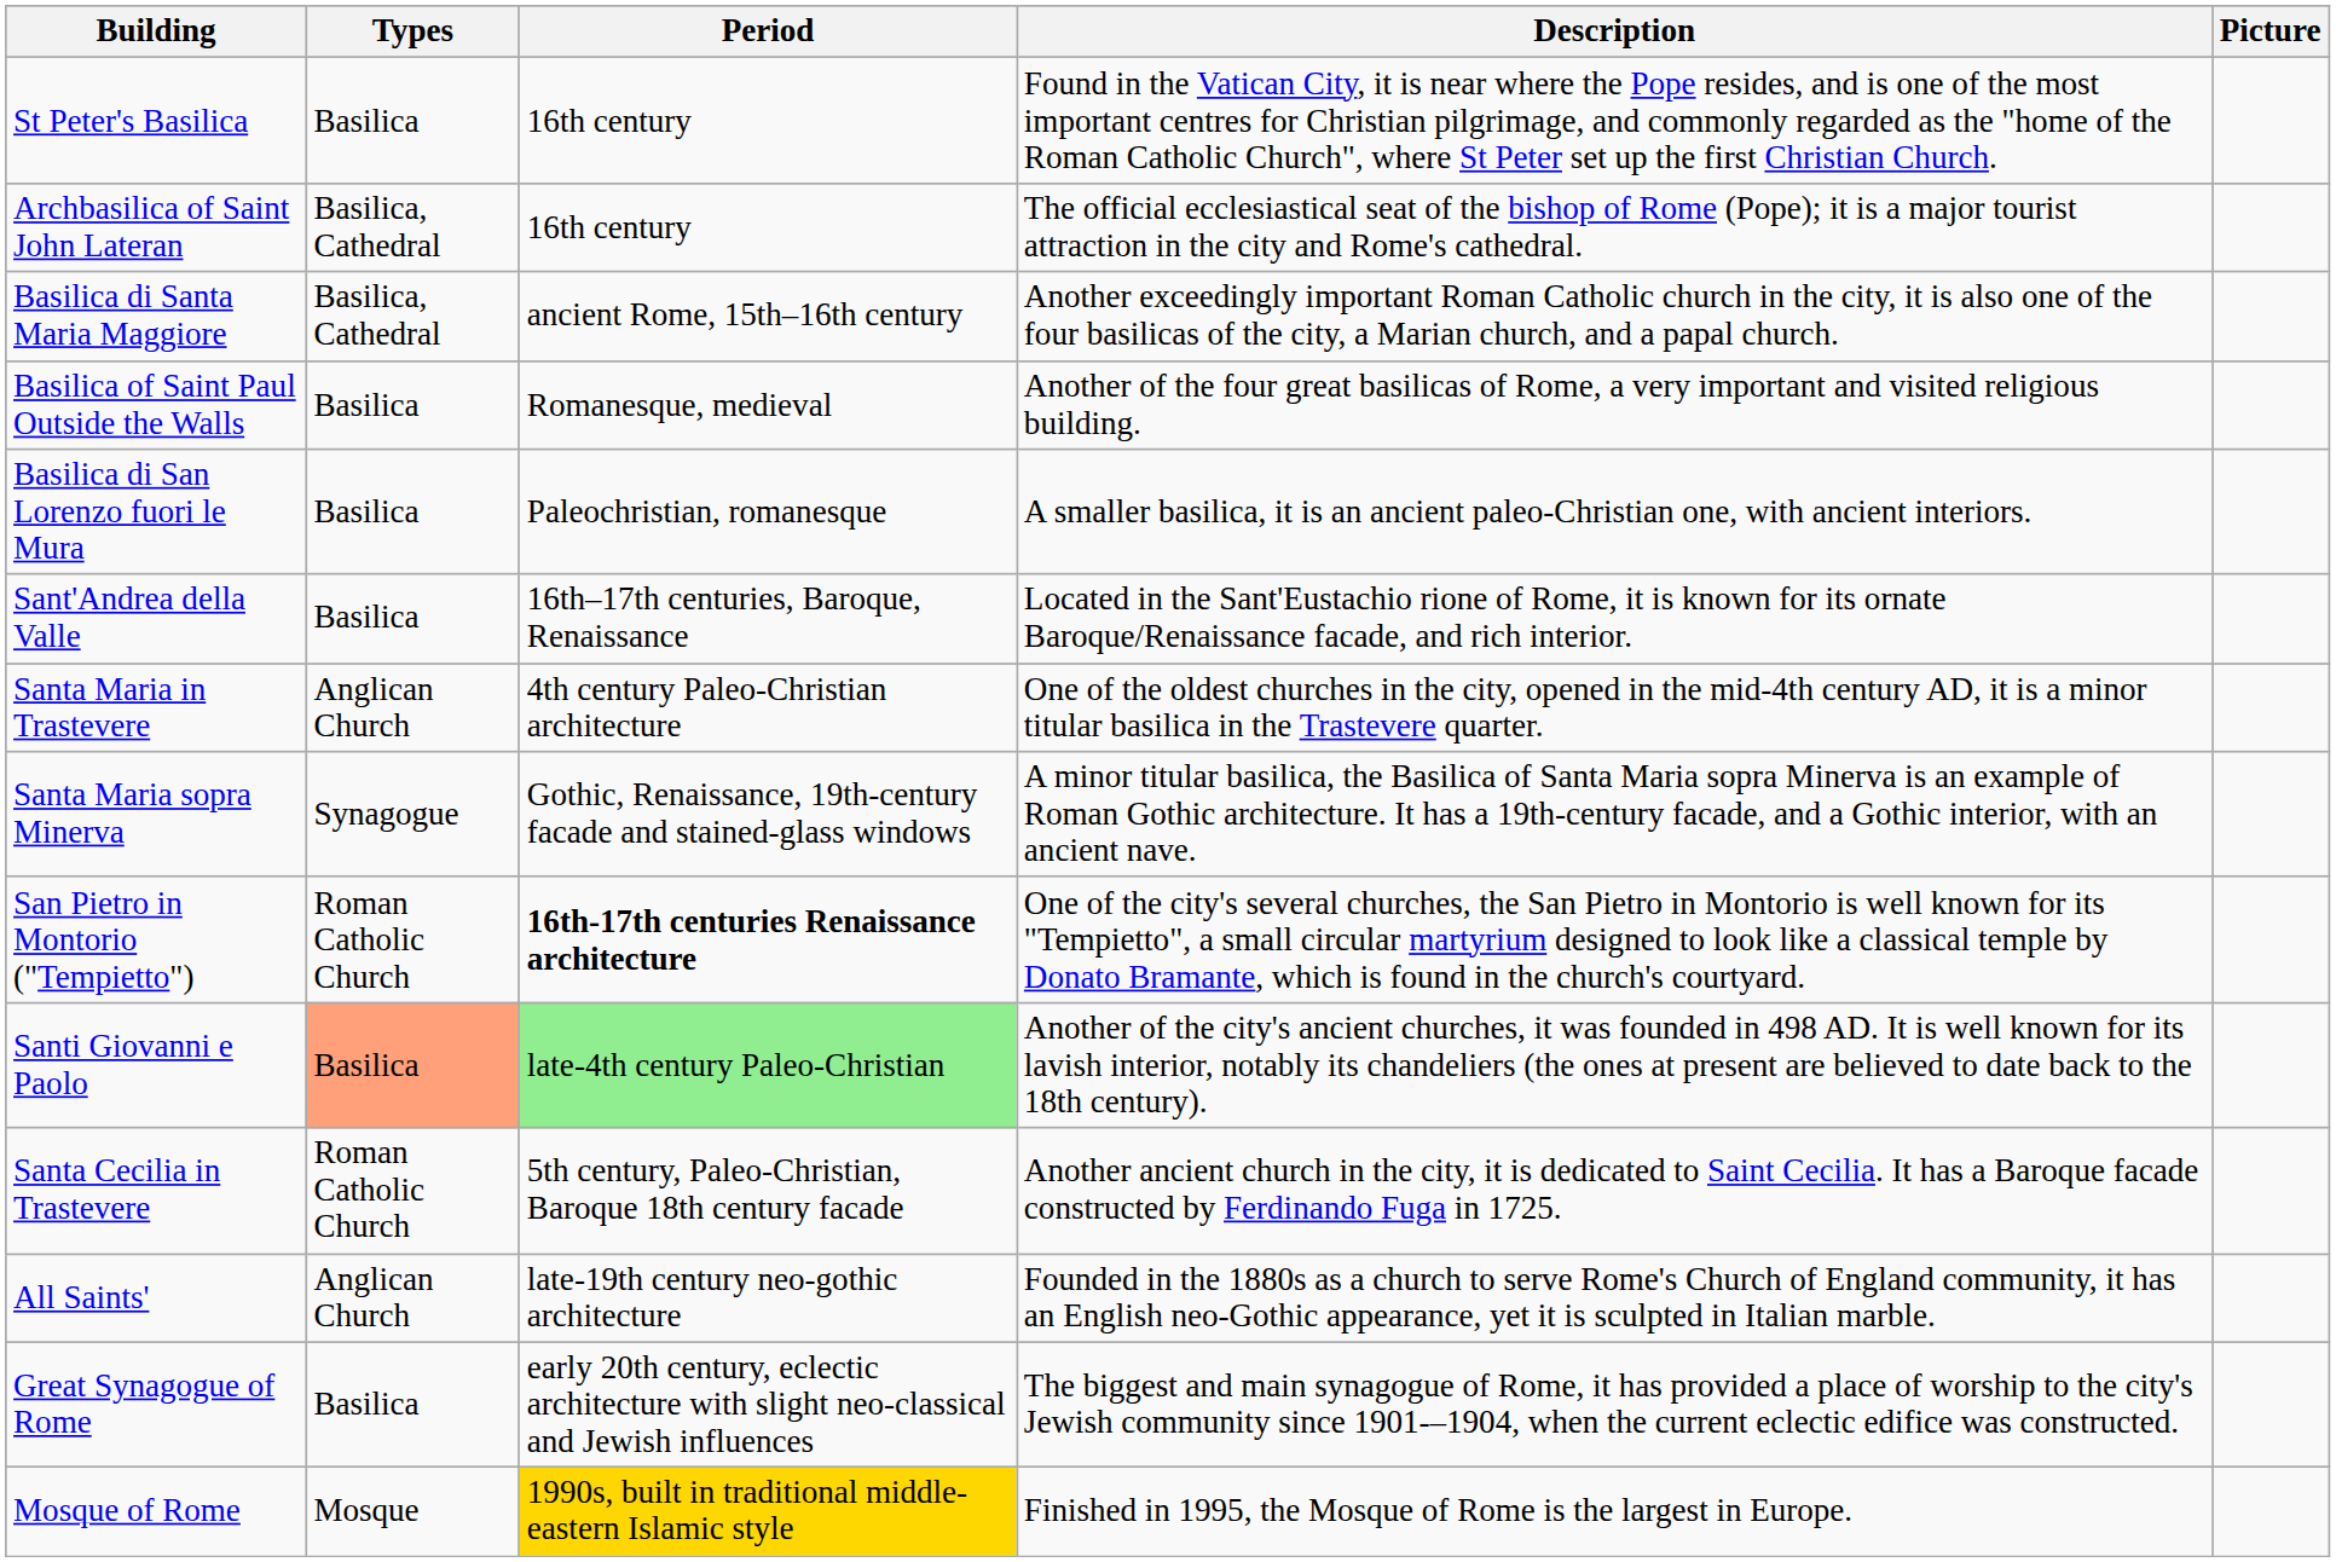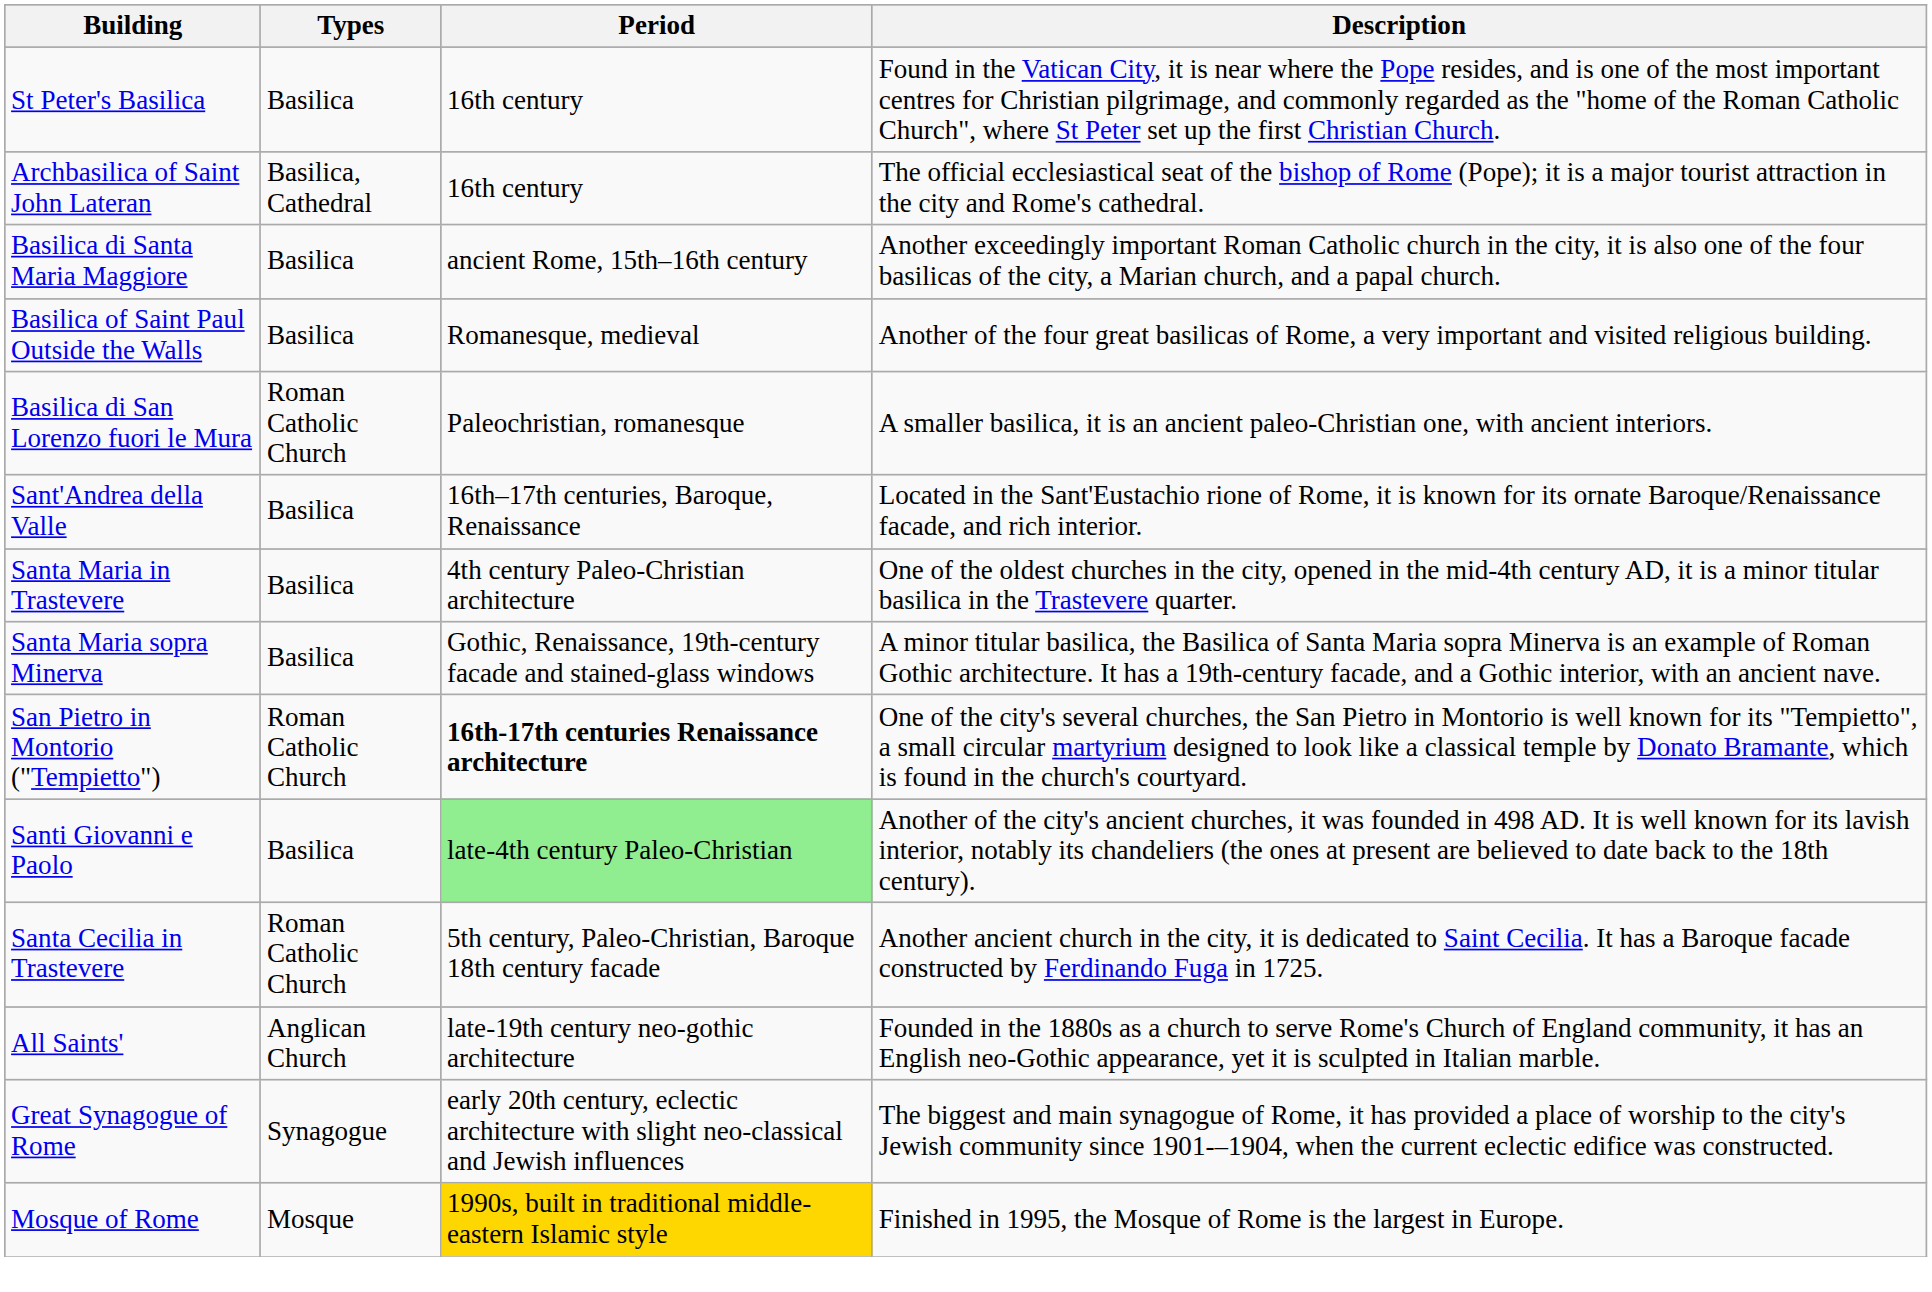- column: Picture
Basilica di Santa Maria Maggiore | Types: Basilica, Cathedral -> Basilica
Basilica di San Lorenzo fuori le Mura | Types: Basilica -> Roman Catholic Church
Santa Maria in Trastevere | Types: Anglican Church -> Basilica
Santa Maria sopra Minerva | Types: Synagogue -> Basilica
Santi Giovanni e Paolo | Types: lightsalmon background -> no background
Great Synagogue of Rome | Types: Basilica -> Synagogue
